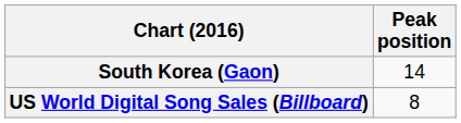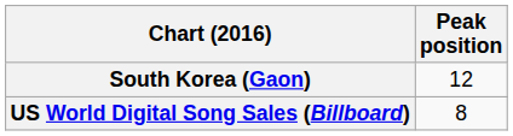South Korea (Gaon) | Peak position: 14 -> 12
